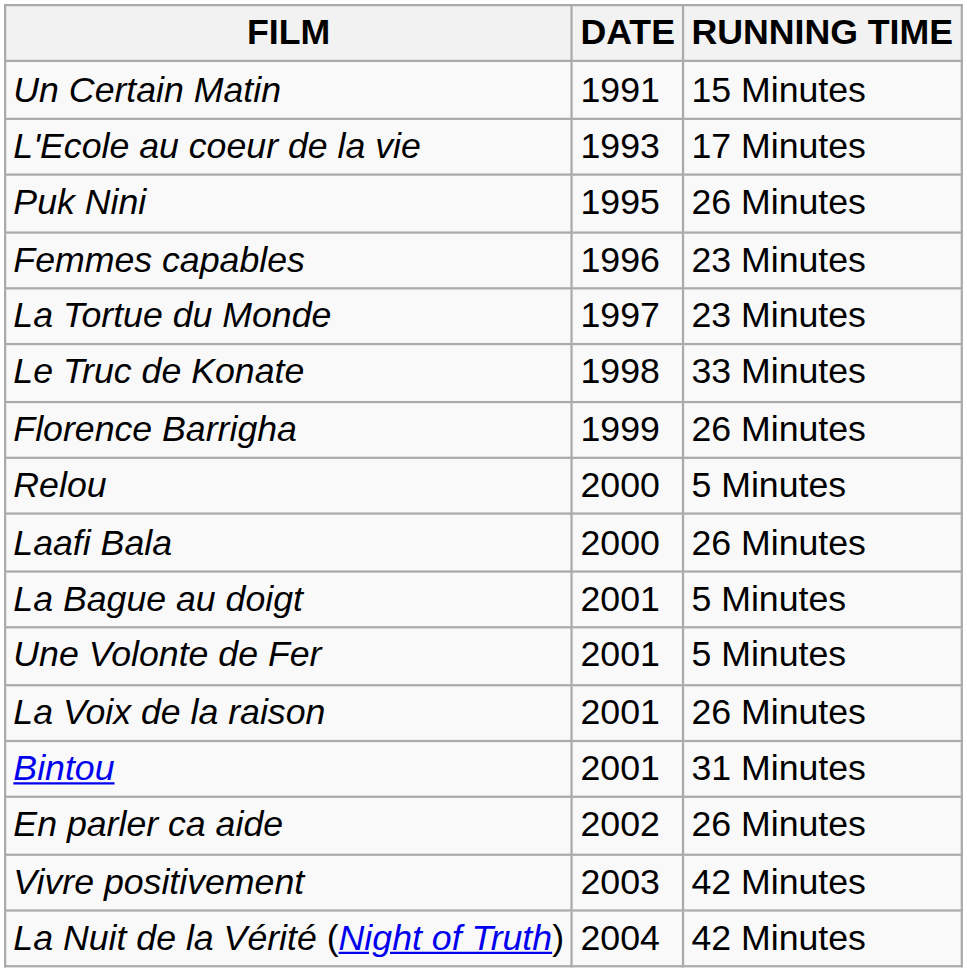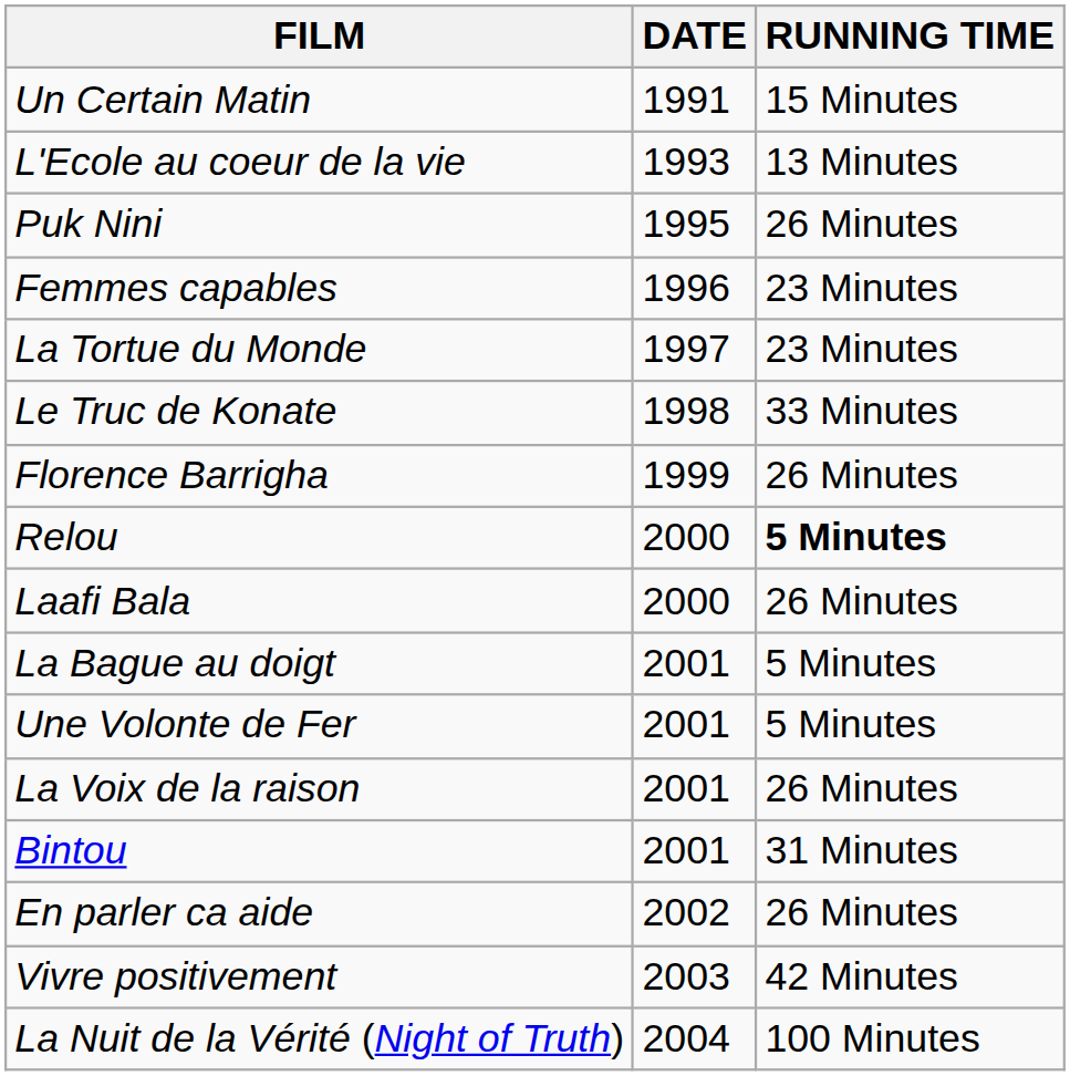L'Ecole au coeur de la vie | RUNNING TIME: 17 Minutes -> 13 Minutes
Relou | RUNNING TIME: normal -> bold
La Nuit de la Vérité (Night of Truth) | RUNNING TIME: 42 Minutes -> 100 Minutes
